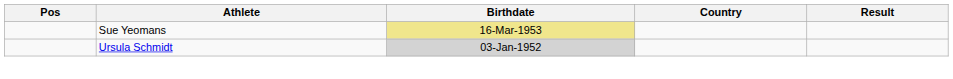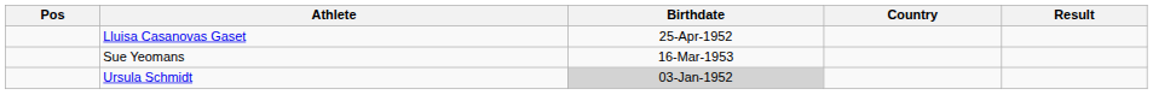+ row: Lluisa Casanovas Gaset | 25-Apr-1952
Sue Yeomans | Birthdate: khaki background -> no background
